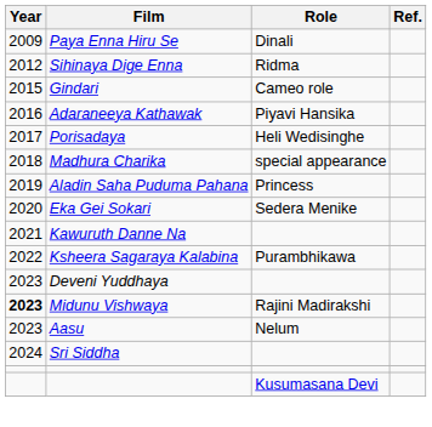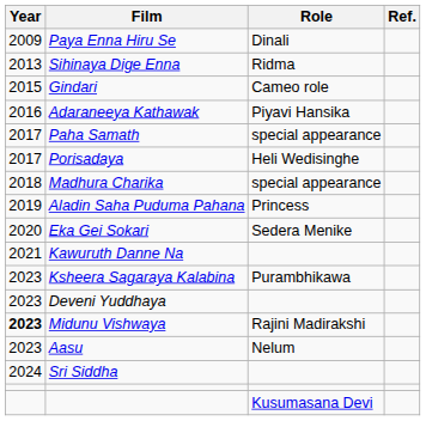Sihinaya Dige Enna | Year: 2012 -> 2013
+ row: 2017 | Paha Samath | special appearance
Ksheera Sagaraya Kalabina | Year: 2022 -> 2023
